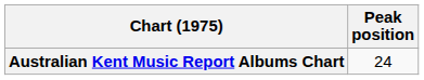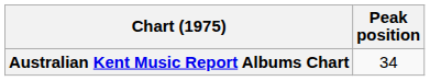Australian Kent Music Report Albums Chart | Peak position: 24 -> 34
